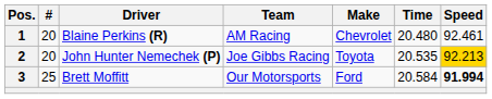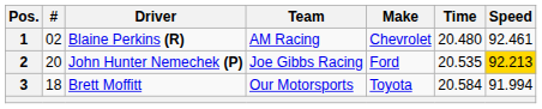1 | #: 20 -> 02
2 | Make: Toyota -> Ford
3 | #: 25 -> 18
3 | Make: Ford -> Toyota
3 | Speed: bold -> normal
